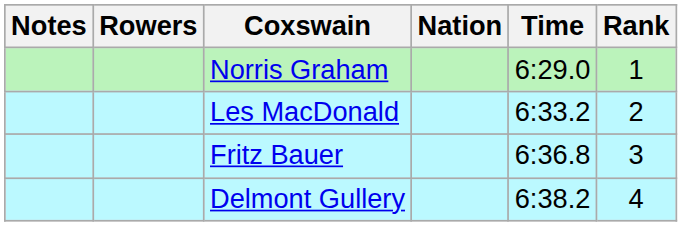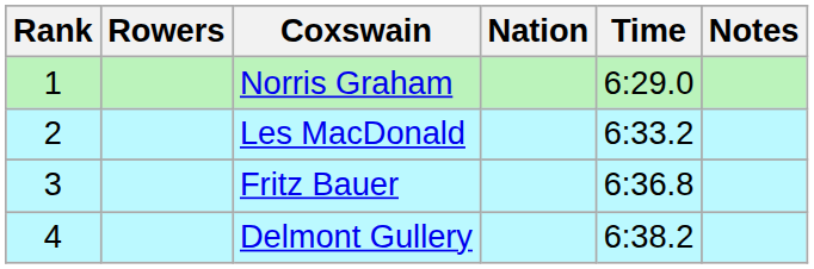columns swapped: Rank <-> Notes
